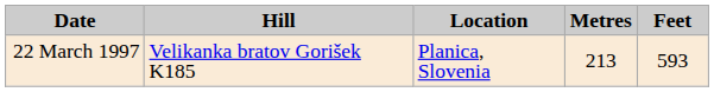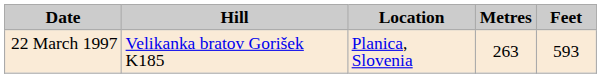22 March 1997 | Metres: 213 -> 263
